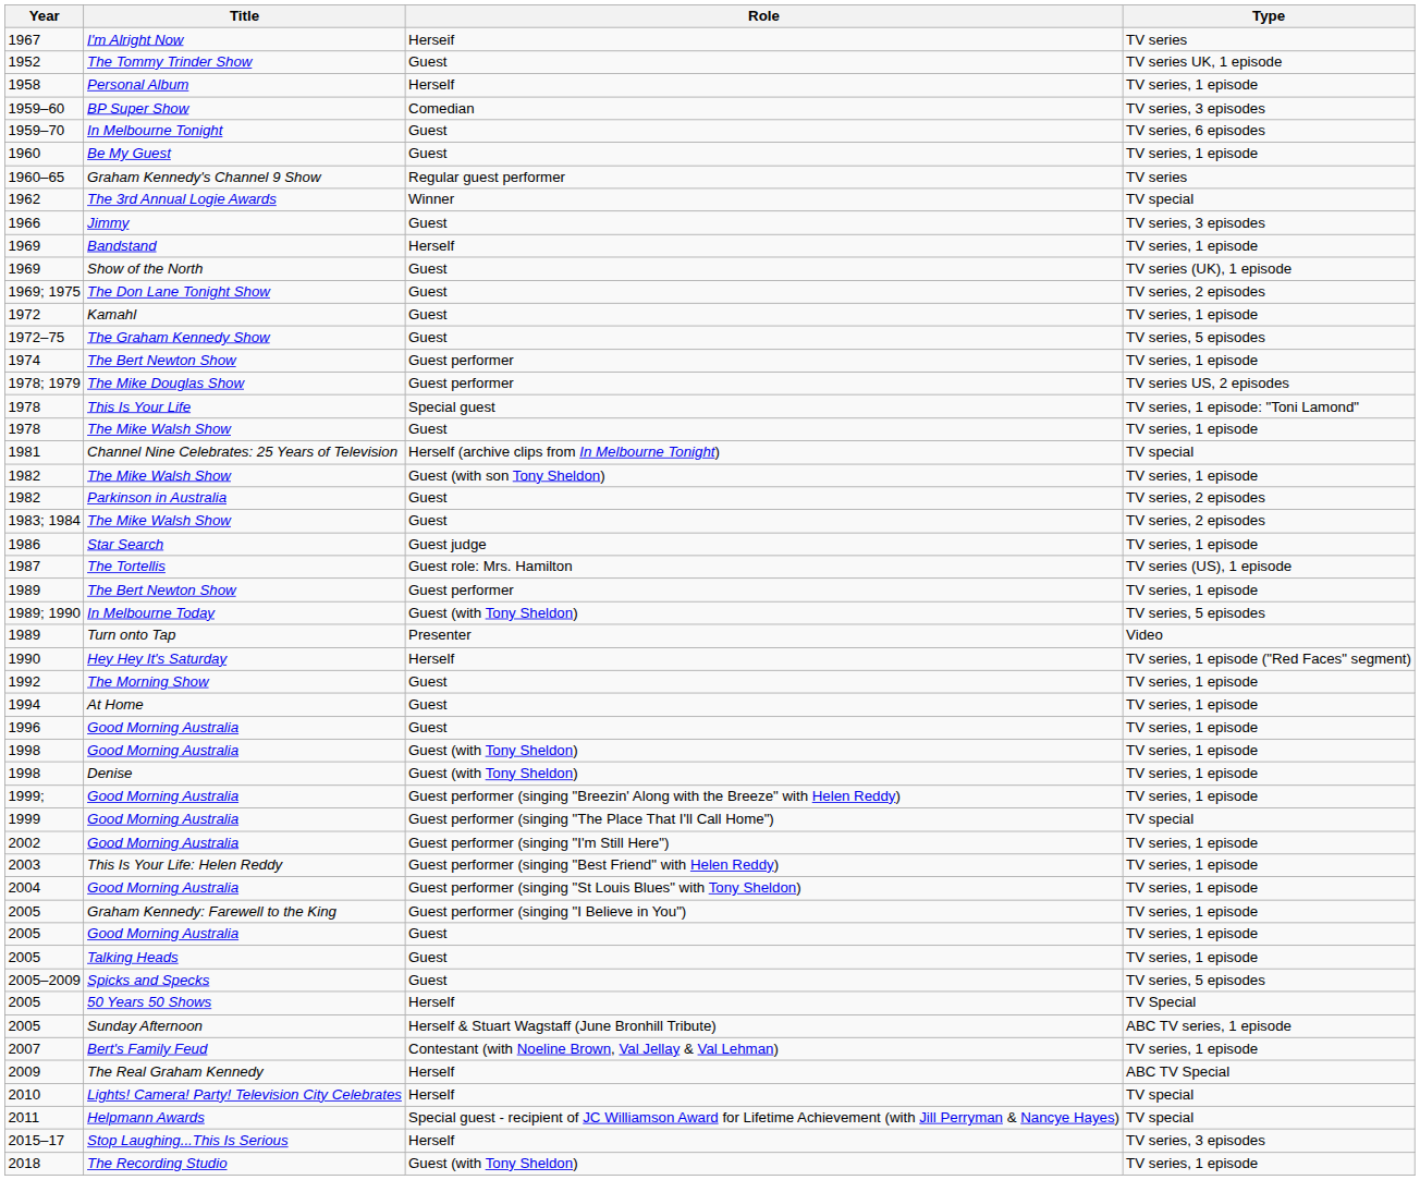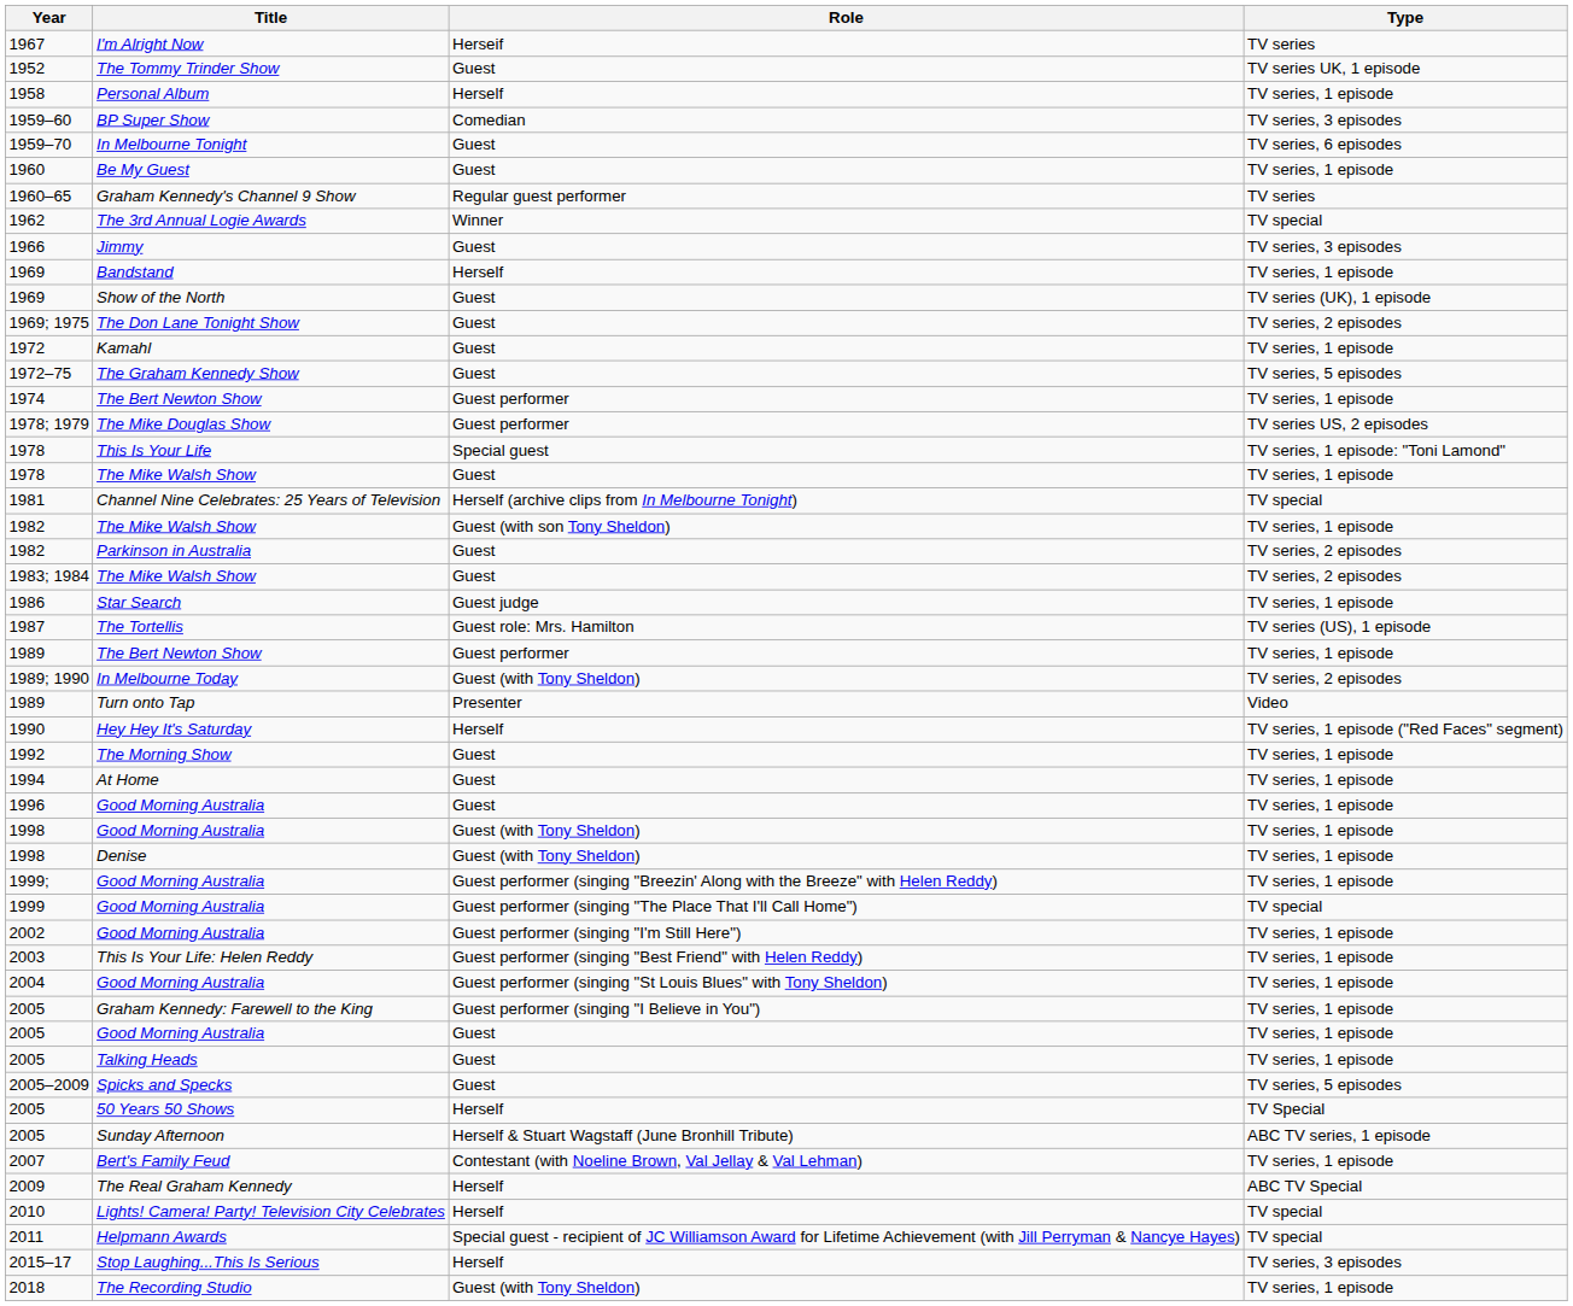1989; 1990 | Type: TV series, 5 episodes -> TV series, 2 episodes
